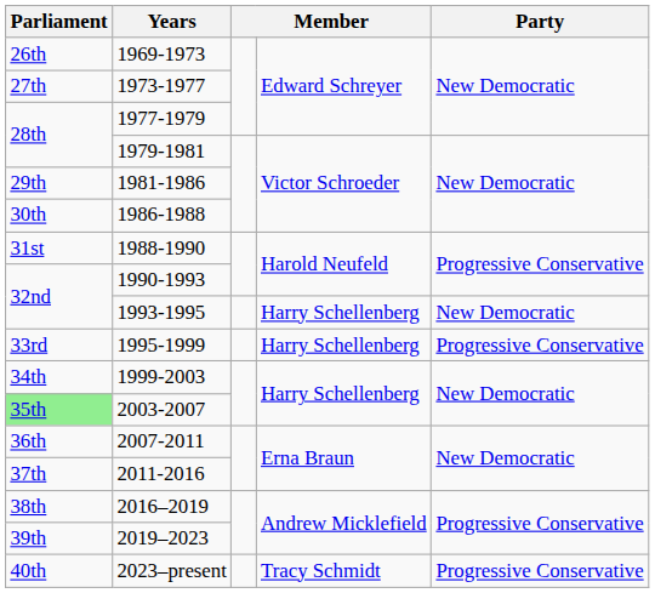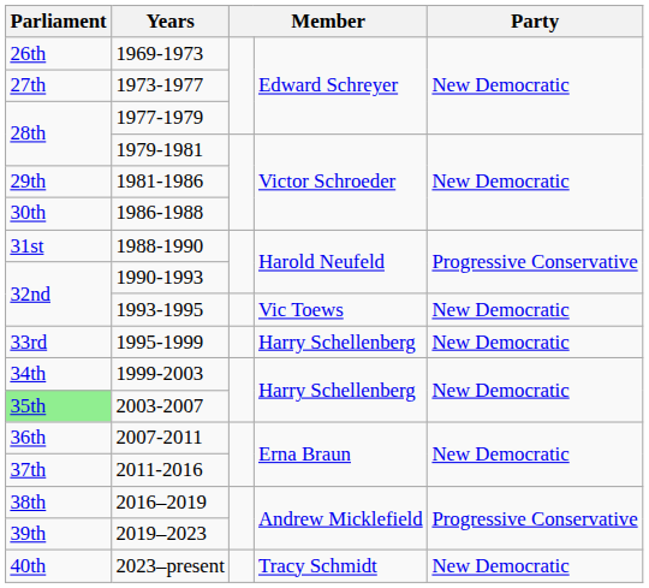1993-1995 | column 4: Harry Schellenberg -> Vic Toews
1995-1999 | Party: Progressive Conservative -> New Democratic
2023–present | Party: Progressive Conservative -> New Democratic
